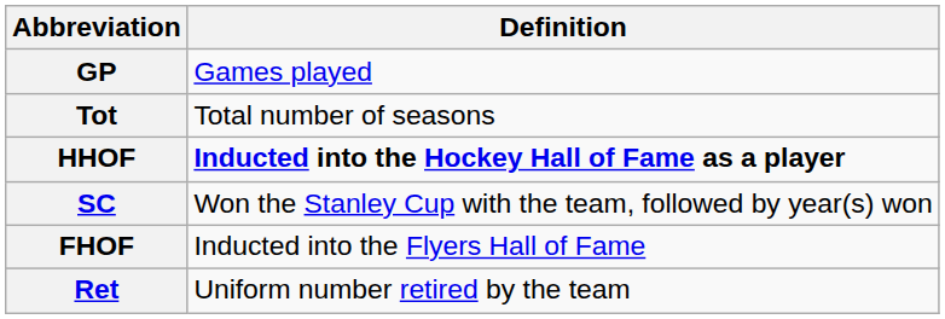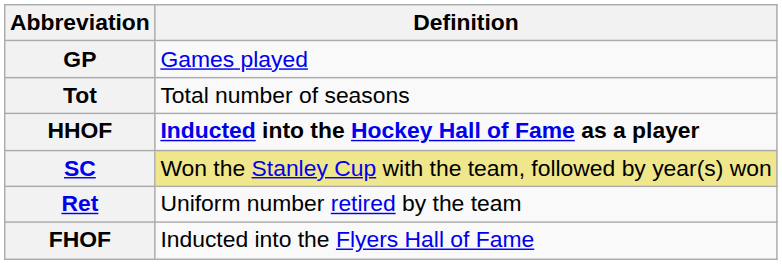SC | Definition: no background -> khaki background
rows swapped: Ret <-> FHOF
